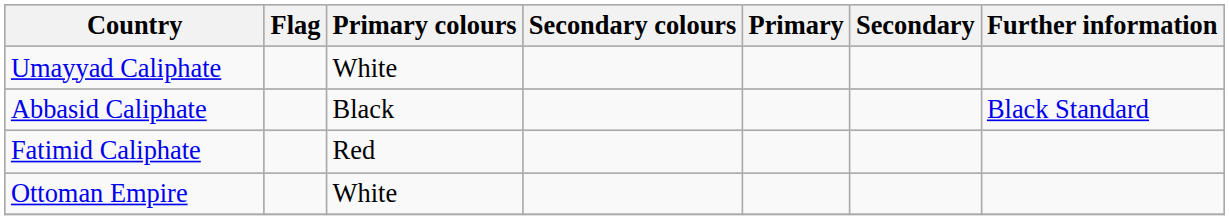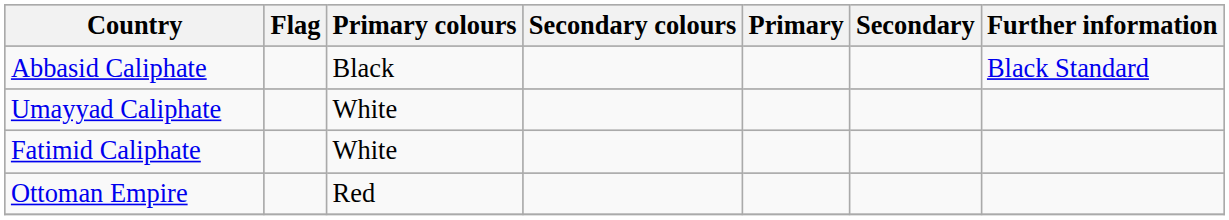rows swapped: Umayyad Caliphate <-> Abbasid Caliphate
Fatimid Caliphate | Primary colours: Red -> White
Ottoman Empire | Primary colours: White -> Red
